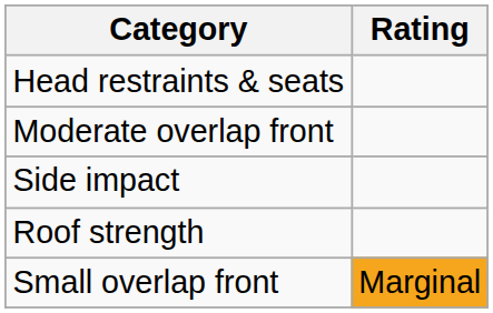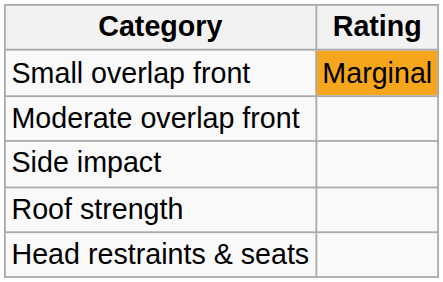rows swapped: Small overlap front <-> Head restraints & seats
